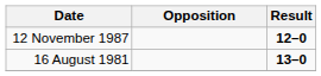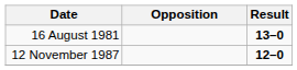rows swapped: 16 August 1981 <-> 12 November 1987
